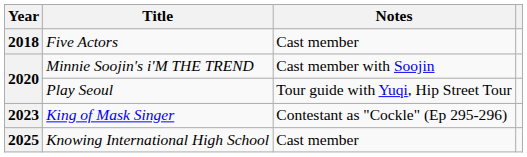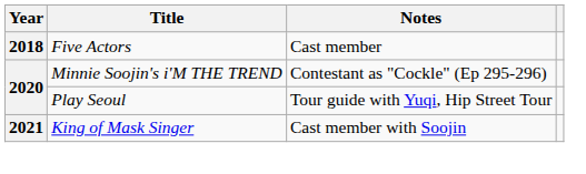Minnie Soojin's i'M THE TREND | Notes: Cast member with Soojin -> Contestant as "Cockle" (Ep 295-296)
King of Mask Singer | Year: 2023 -> 2021
King of Mask Singer | Notes: Contestant as "Cockle" (Ep 295-296) -> Cast member with Soojin
- row: 2025 | Knowing International High School | Cast member
